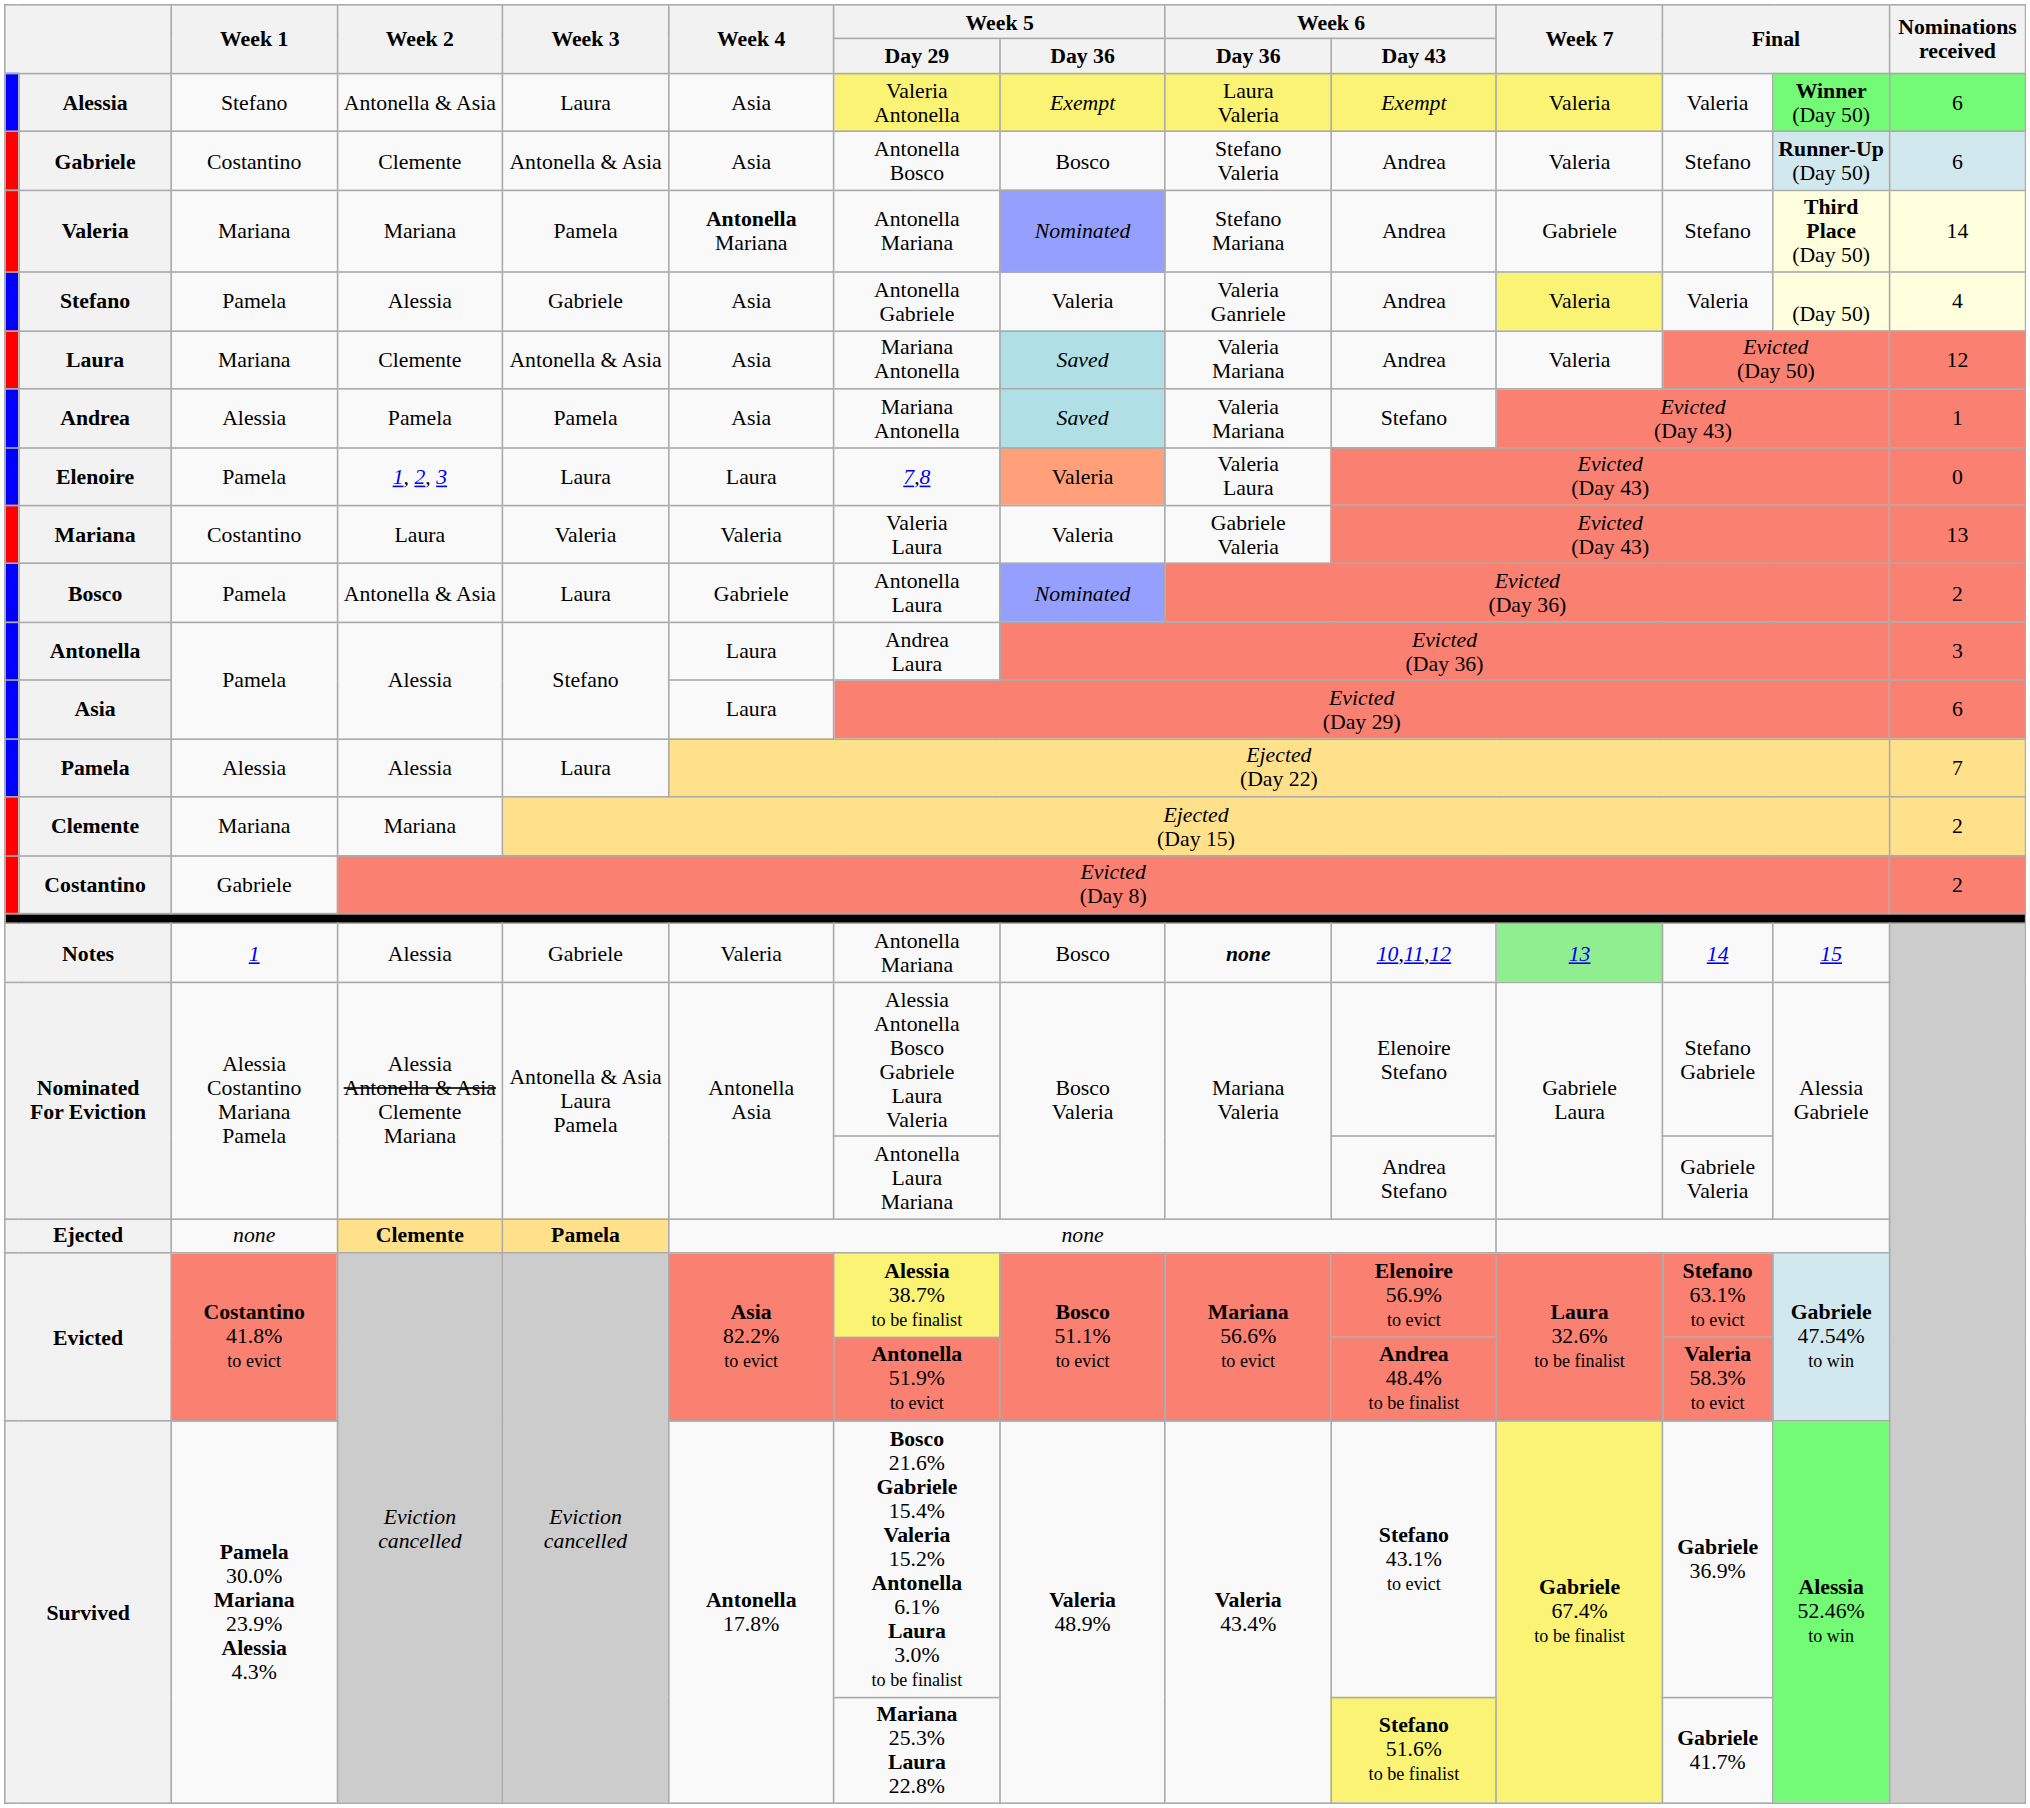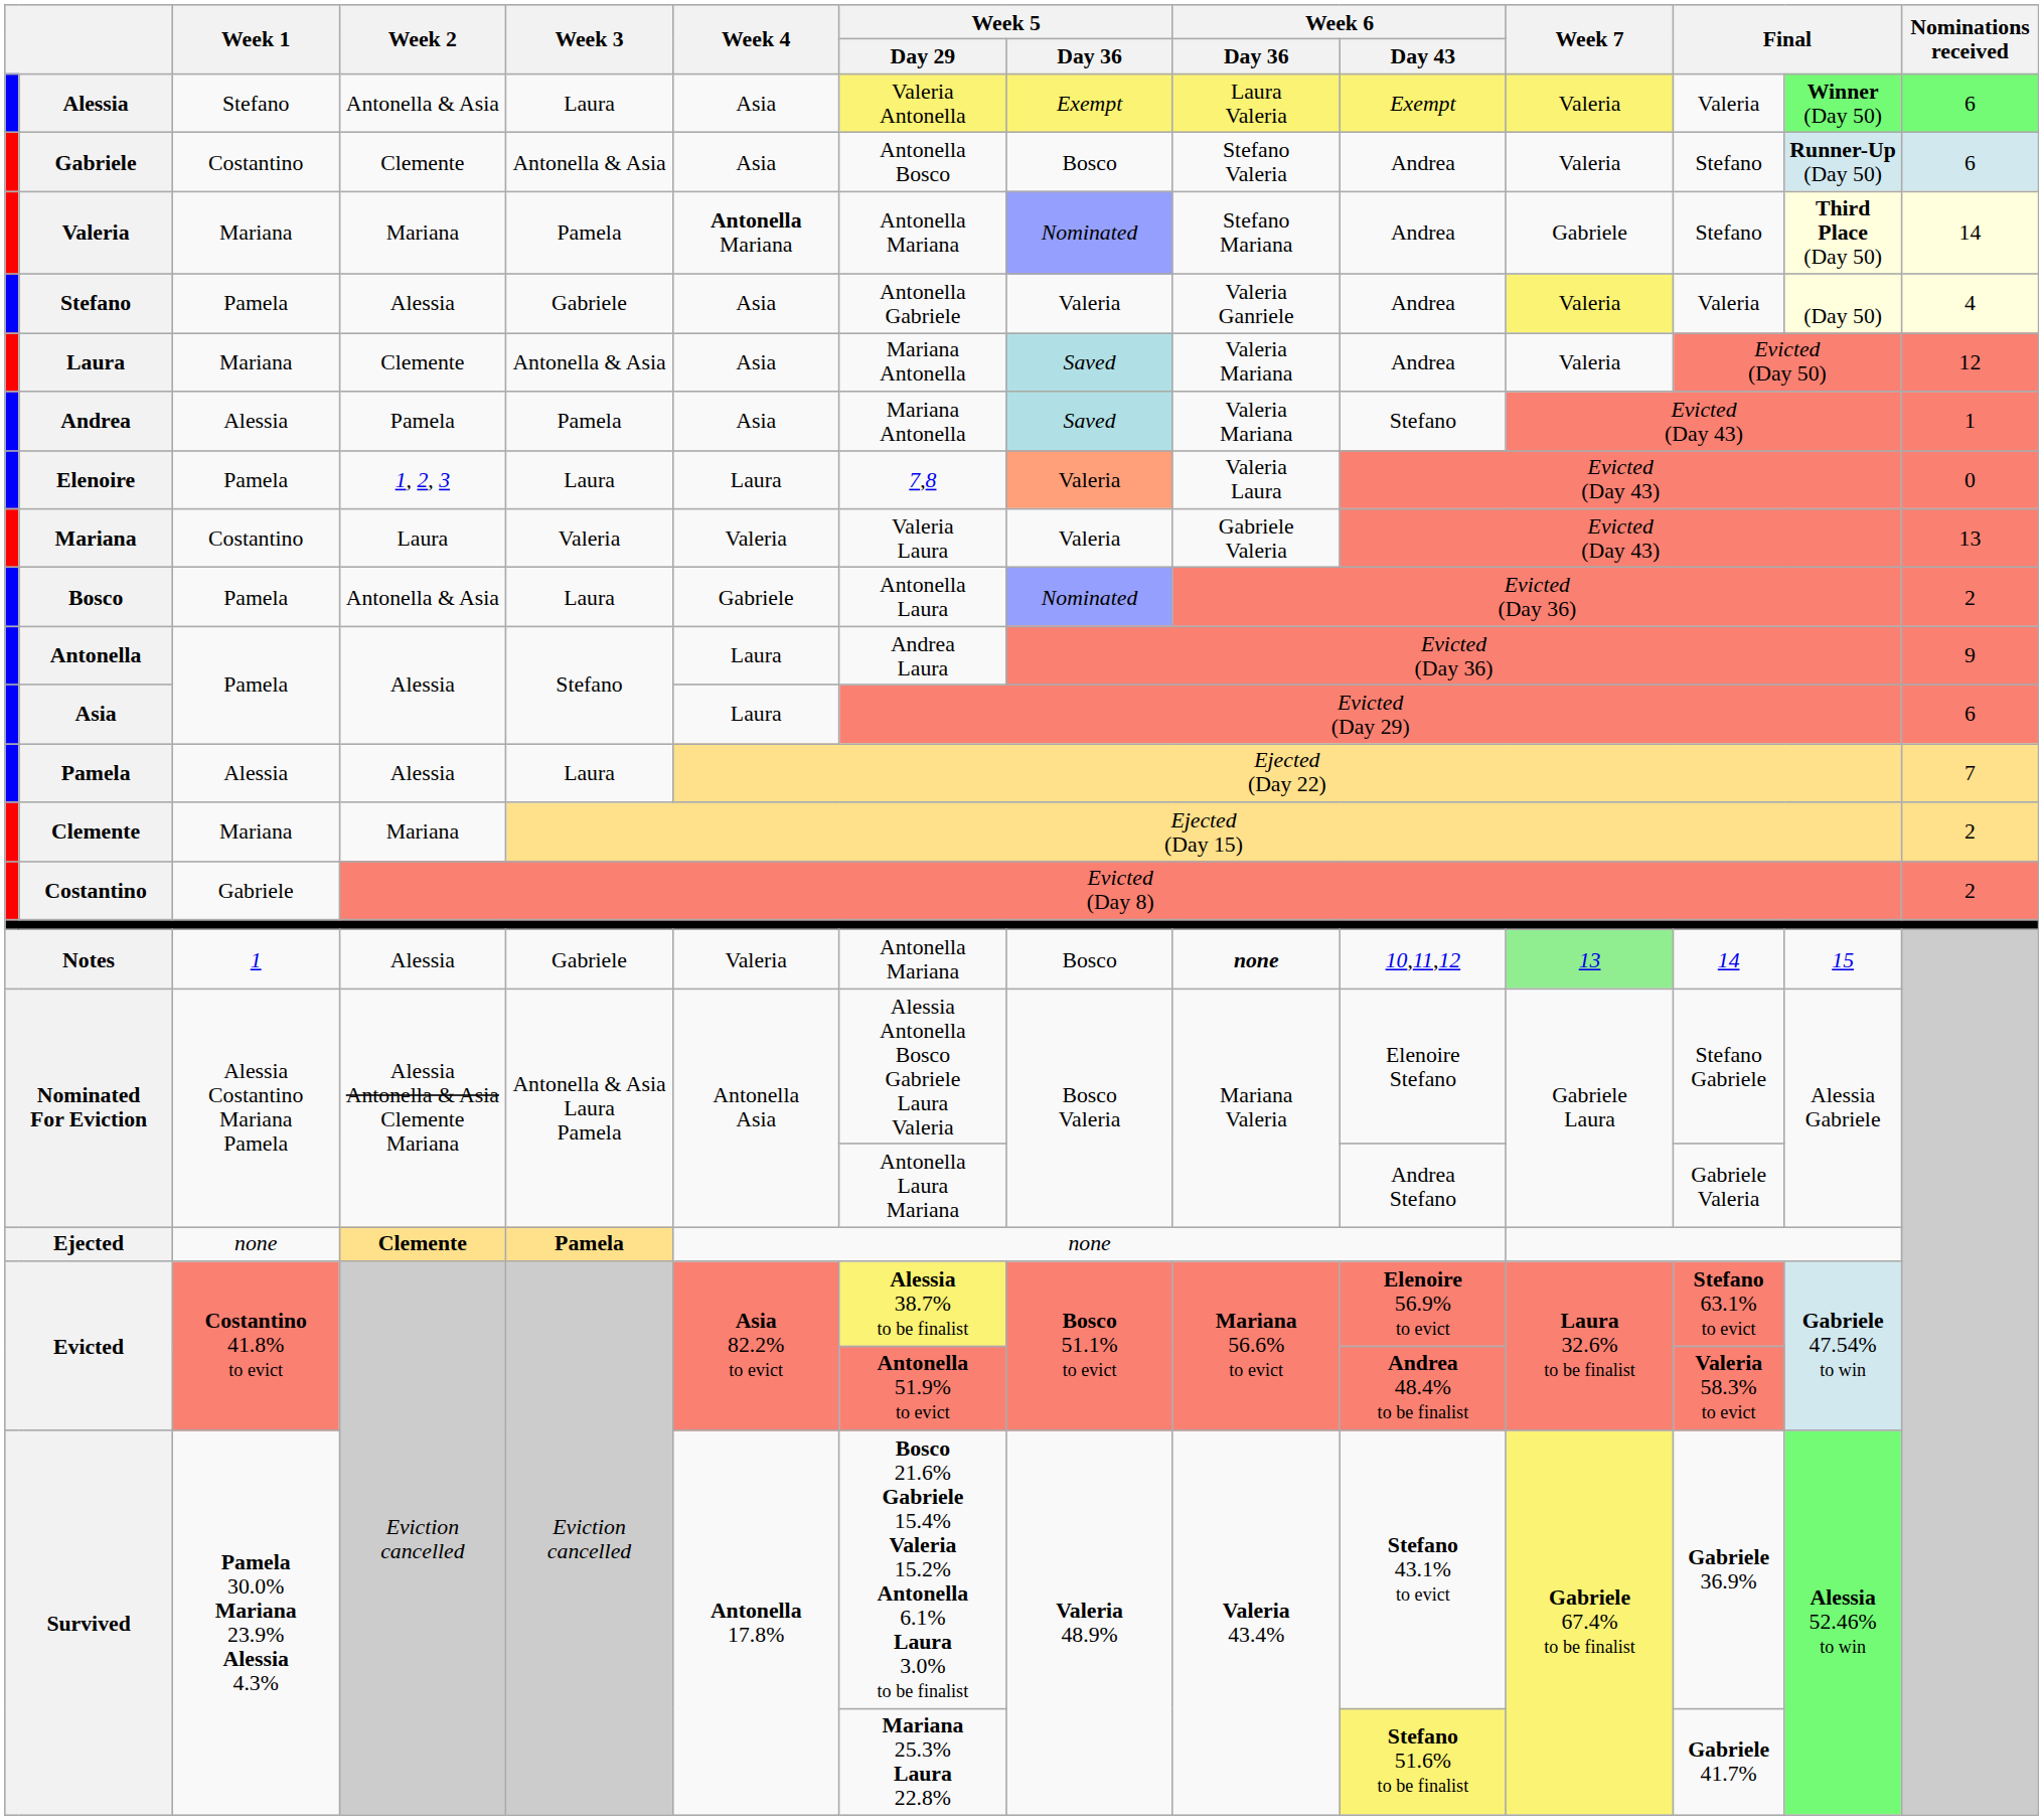Antonella | Nominations received: 3 -> 9
